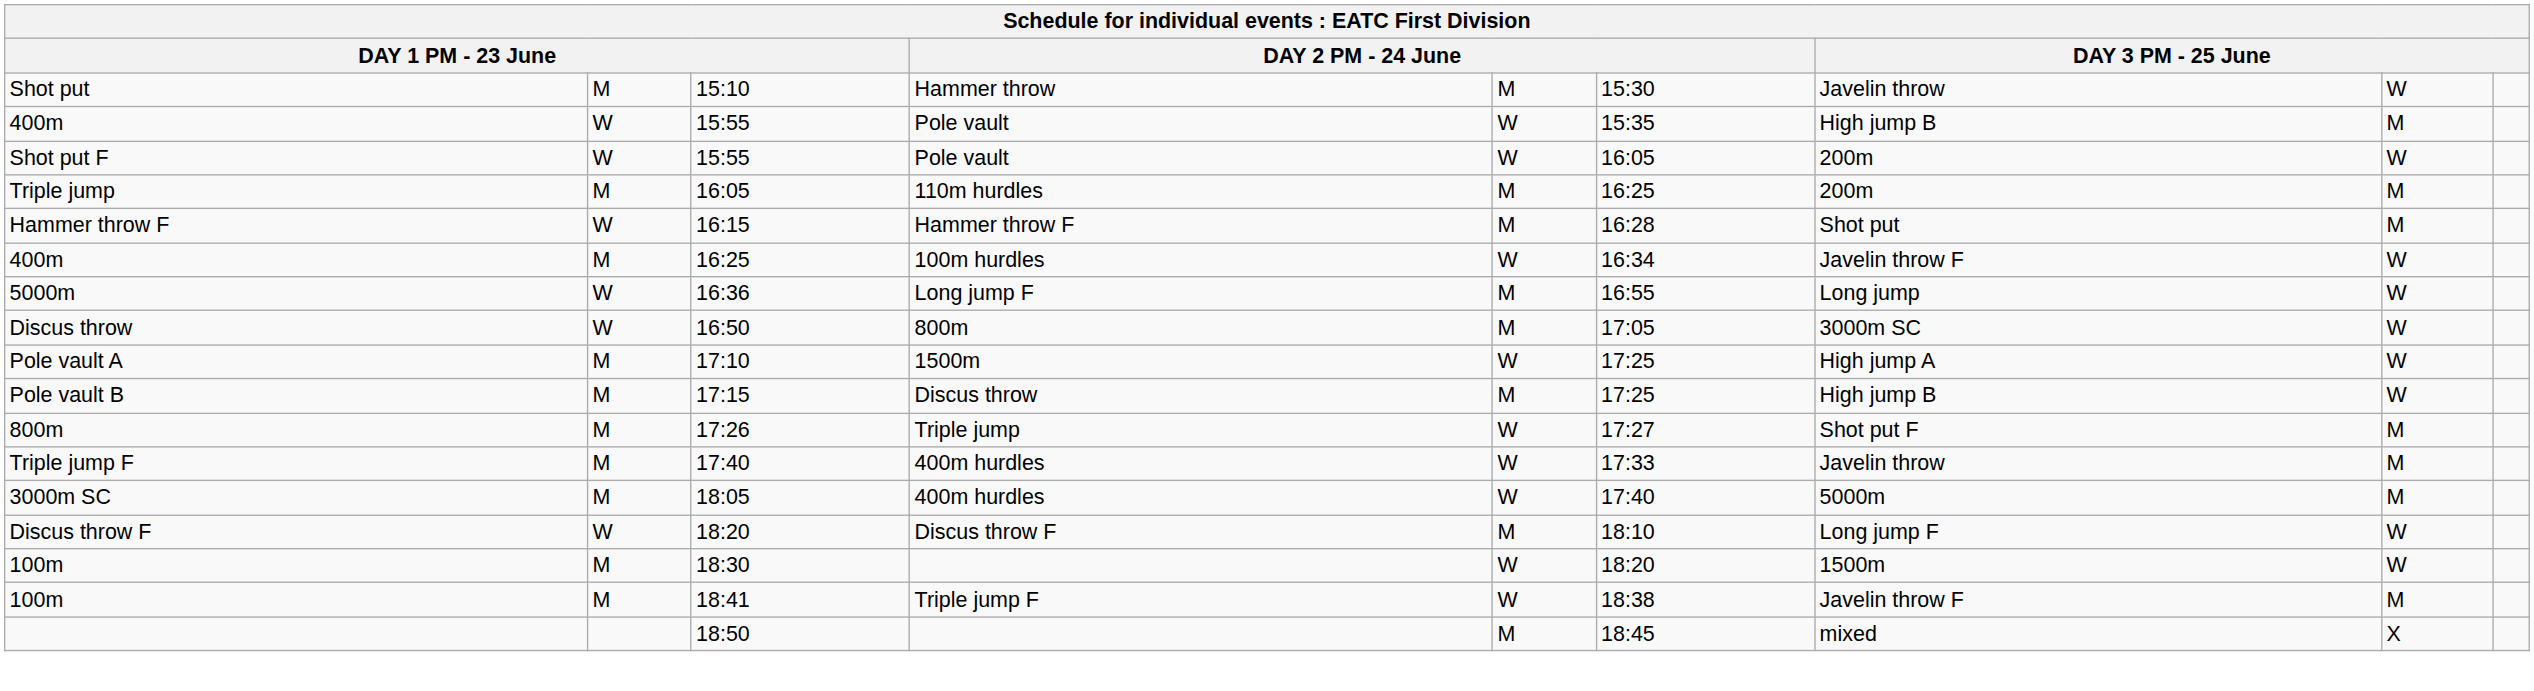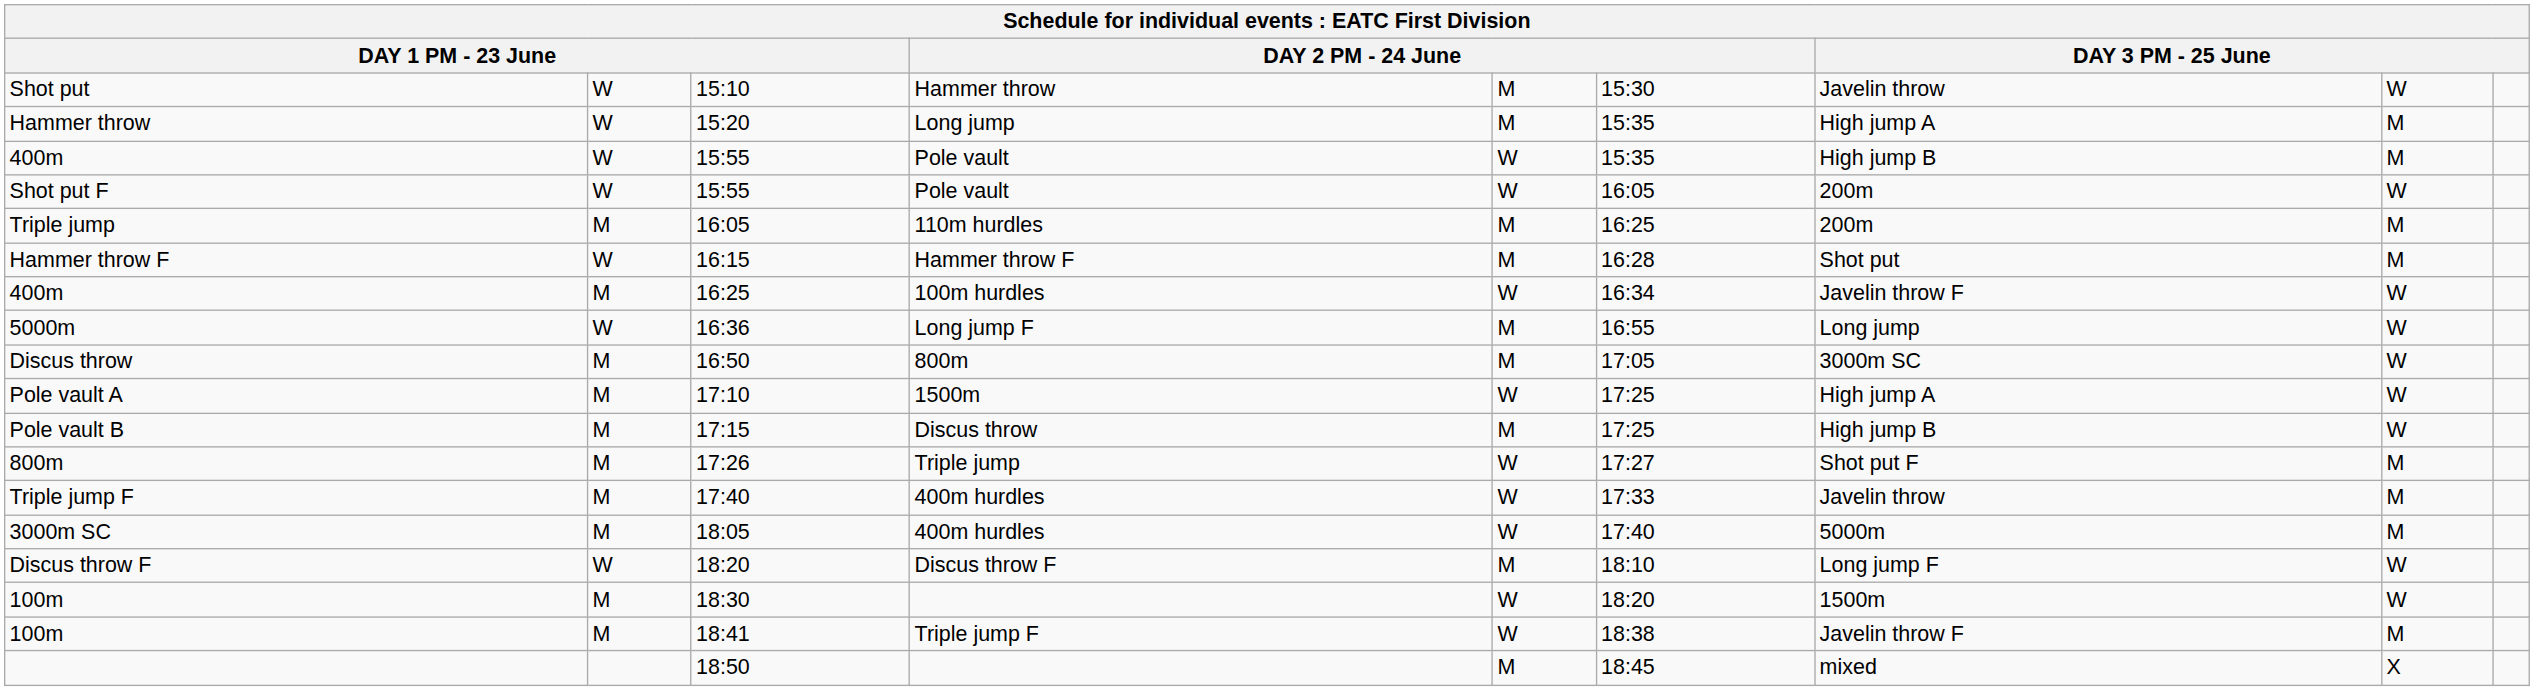15:10 | column 2: M -> W
+ row: Hammer throw | W | 15:20 | Long jump | M | 15:35 | High jump A | M
16:50 | column 2: W -> M
